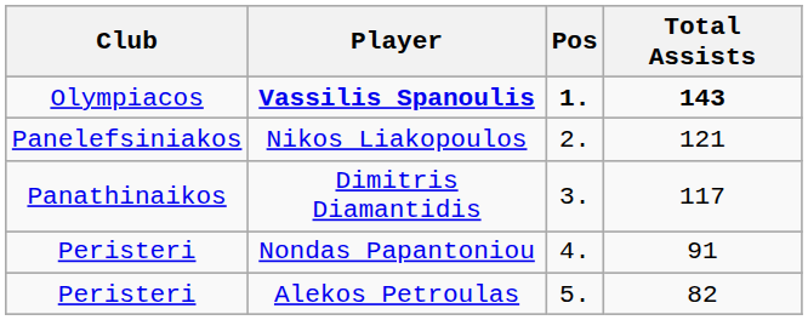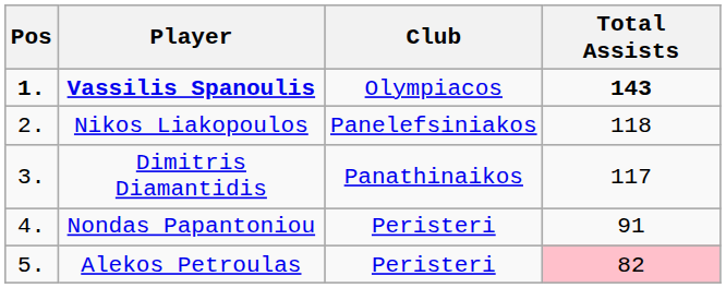columns swapped: Pos <-> Club
Nikos Liakopoulos | Total Assists: 121 -> 118
Alekos Petroulas | Total Assists: no background -> pink background
